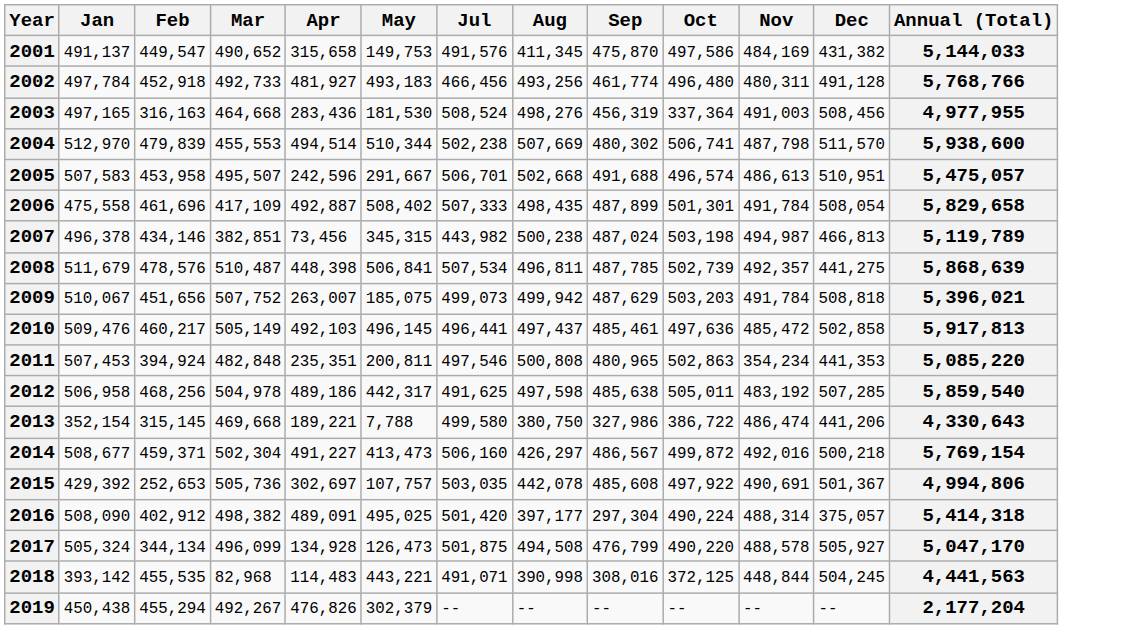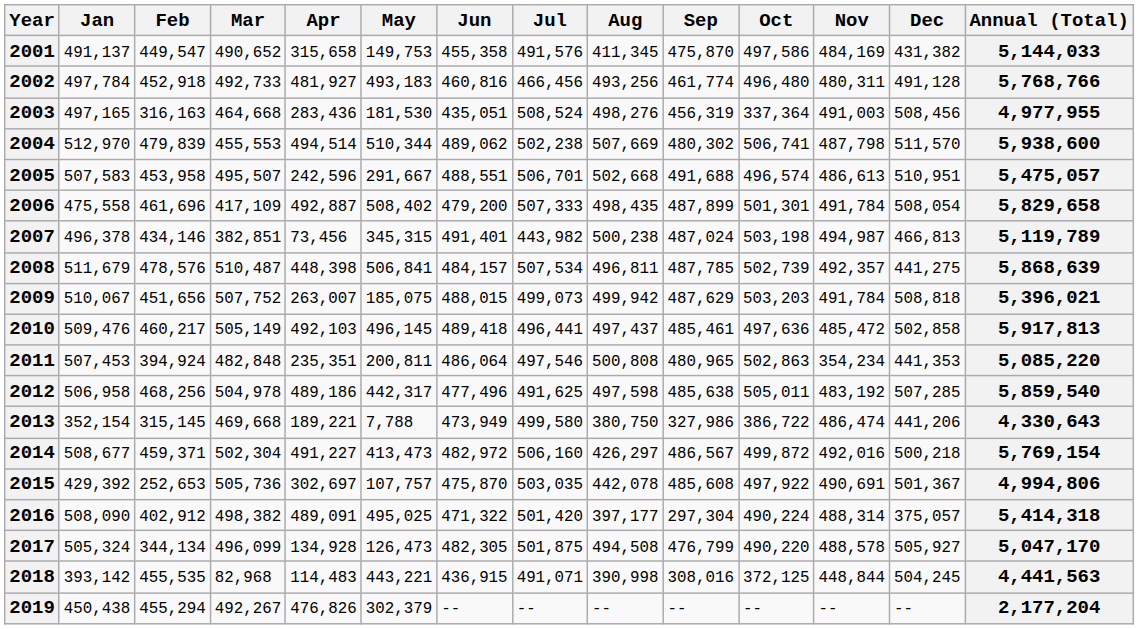+ column: Jun | 455,358 | 460,816 | 435,051 | 489,062 | 488,551 | 479,200 | 491,401 | 484,157 | 488,015 | 489,418 | 486,064 | 477,496 | 473,949 | 482,972 | 475,870 | 471,322 | 482,305 | 436,915 | --
